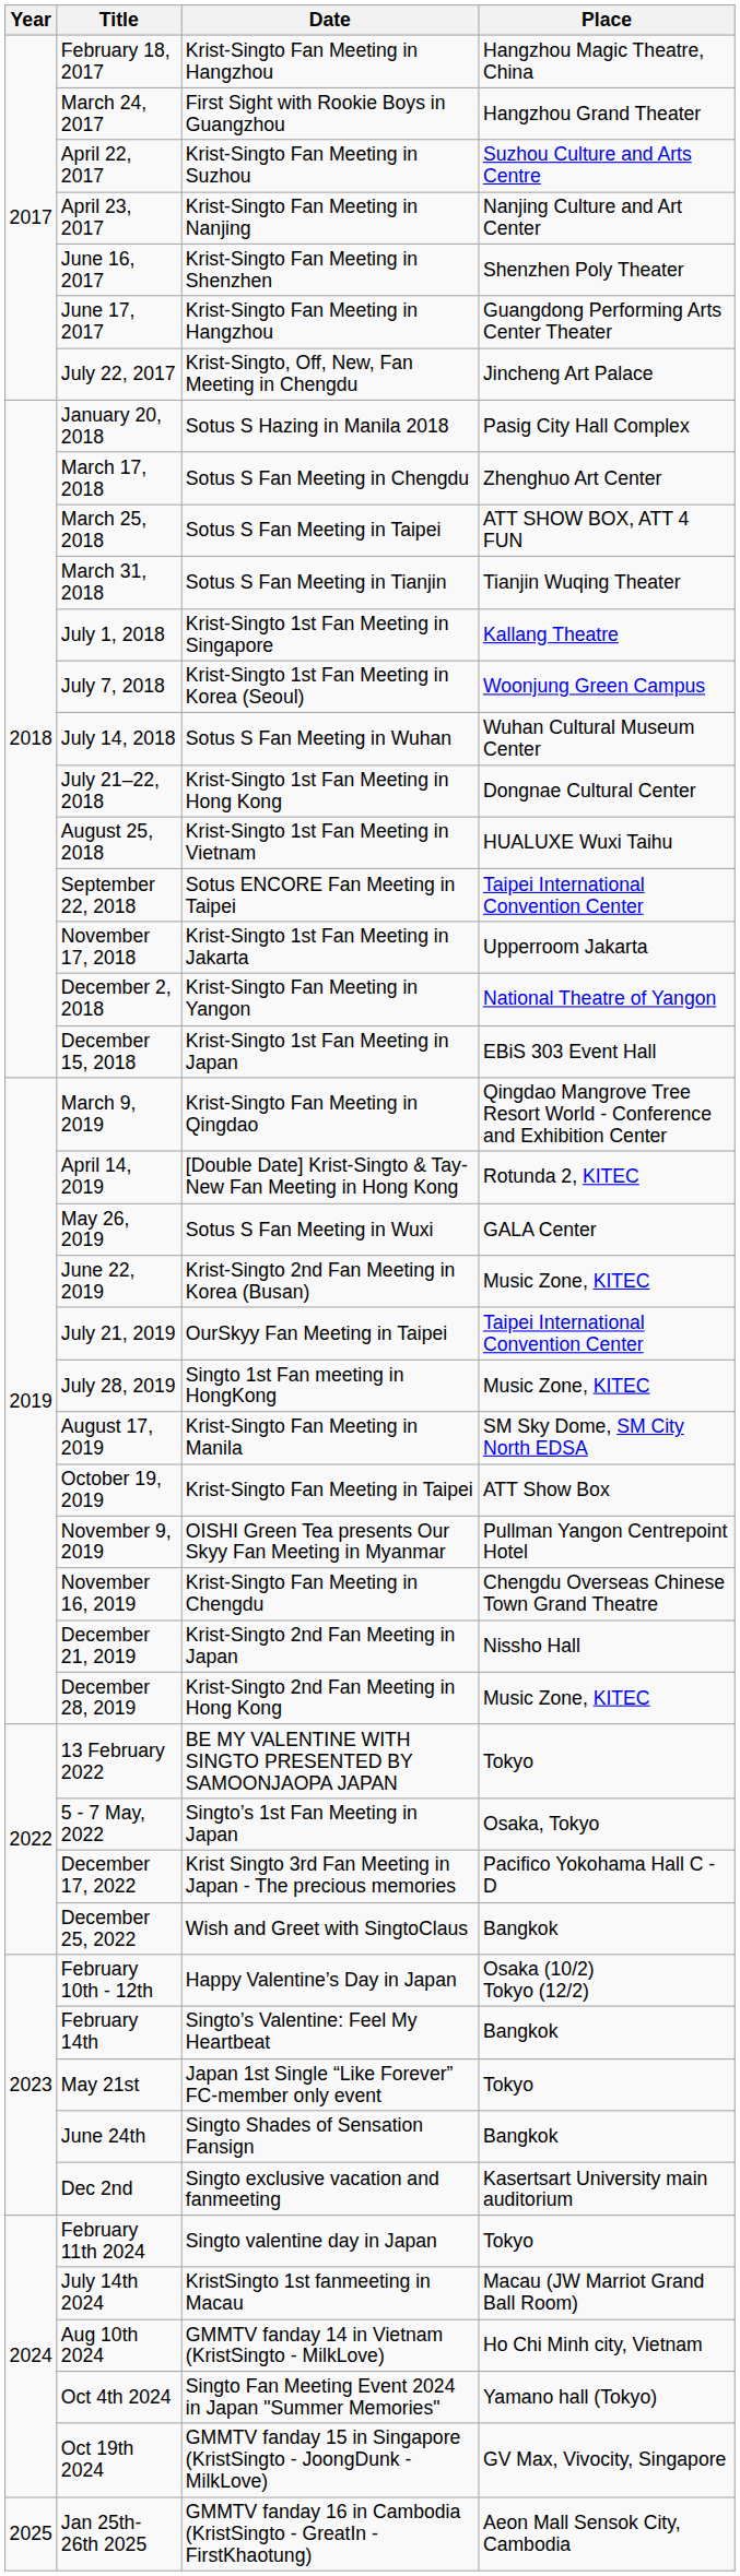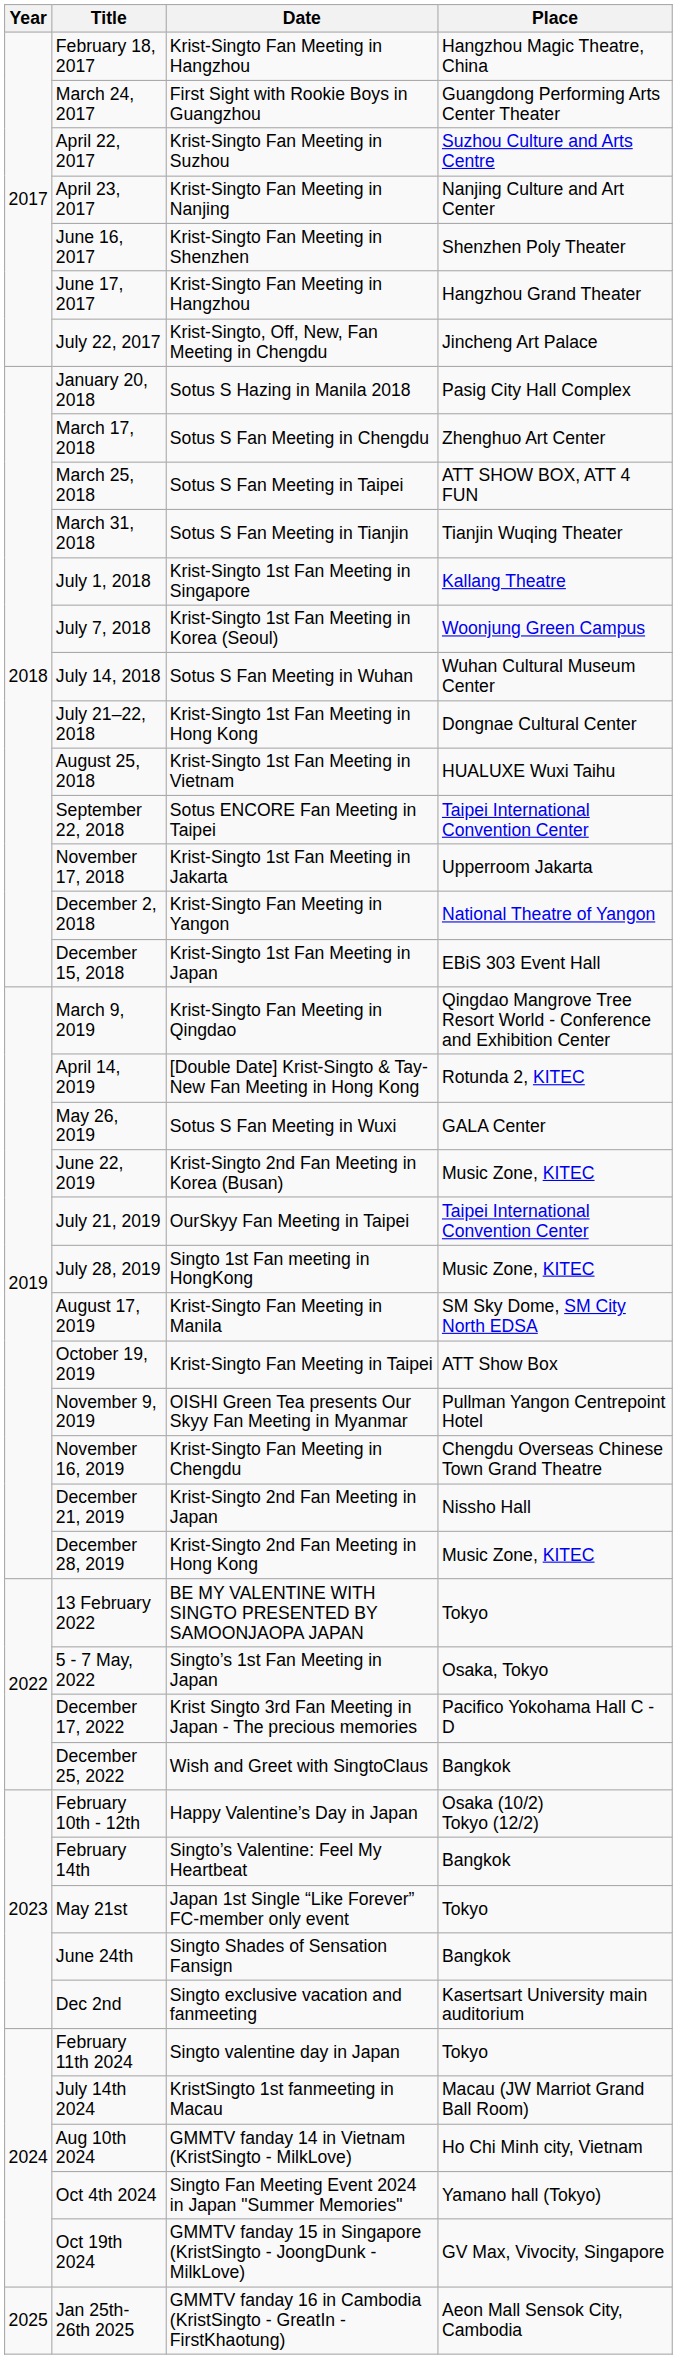March 24, 2017 | Place: Hangzhou Grand Theater -> Guangdong Performing Arts Center Theater
June 17, 2017 | Place: Guangdong Performing Arts Center Theater -> Hangzhou Grand Theater
